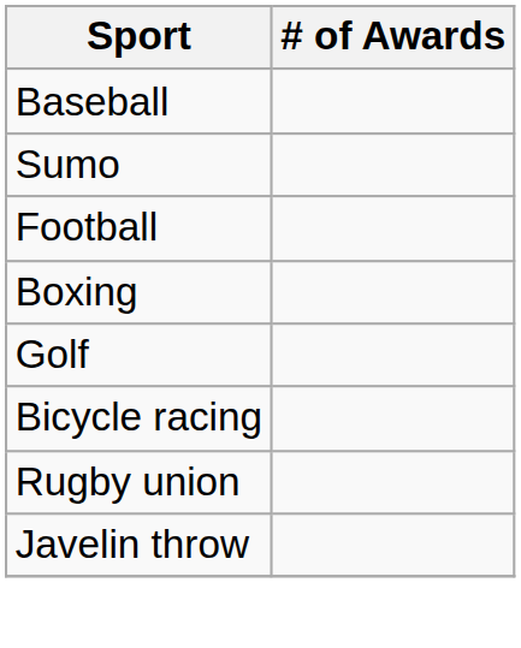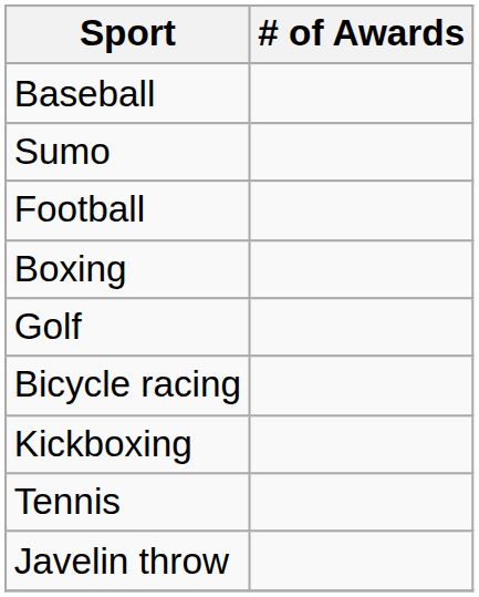+ row: Kickboxing
+ row: Tennis
- row: Rugby union
